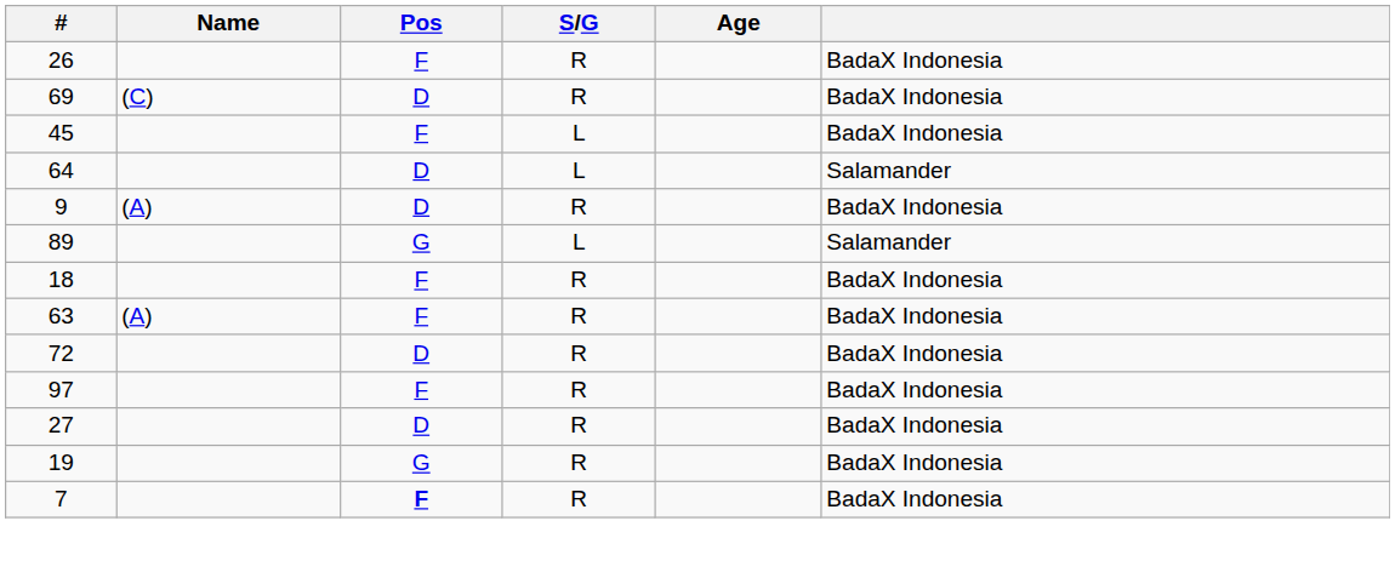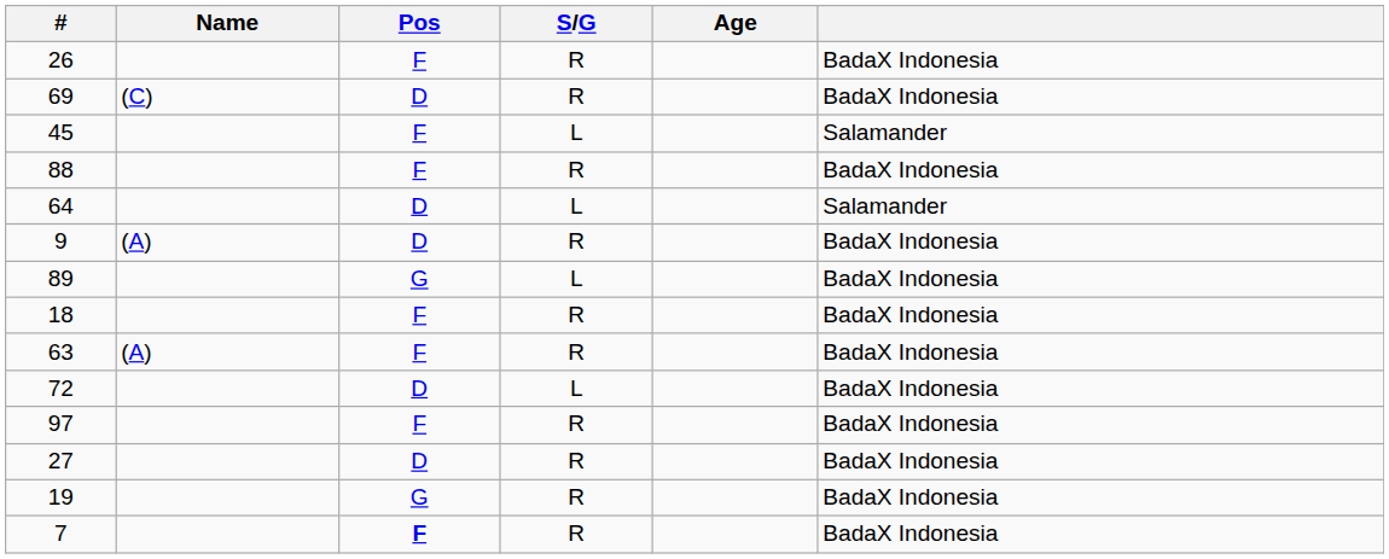45 | column 6: BadaX Indonesia -> Salamander
+ row: 88 | F | R | BadaX Indonesia
89 | column 6: Salamander -> BadaX Indonesia
72 | S/G: R -> L
